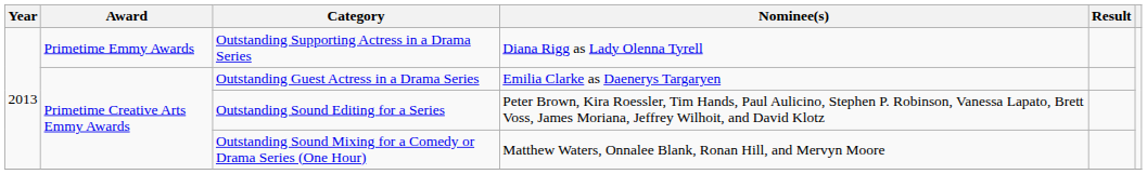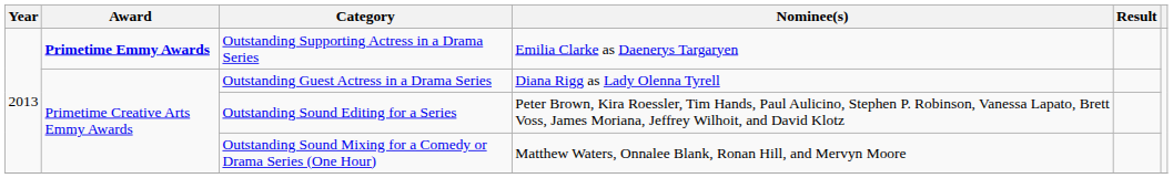Outstanding Supporting Actress in a Drama Series | Award: normal -> bold
Outstanding Supporting Actress in a Drama Series | Nominee(s): Diana Rigg as Lady Olenna Tyrell -> Emilia Clarke as Daenerys Targaryen
Outstanding Guest Actress in a Drama Series | Nominee(s): Emilia Clarke as Daenerys Targaryen -> Diana Rigg as Lady Olenna Tyrell
